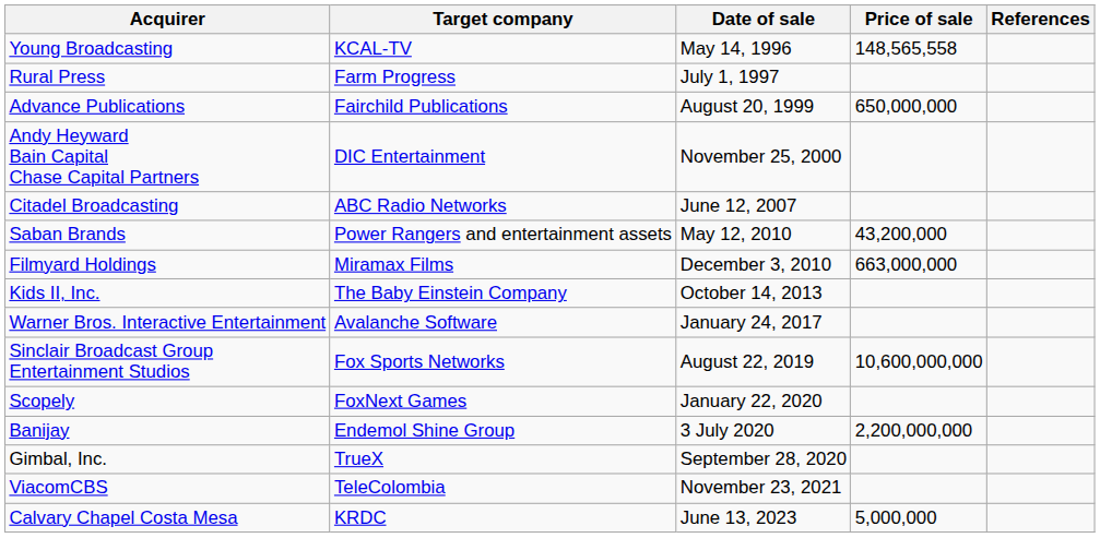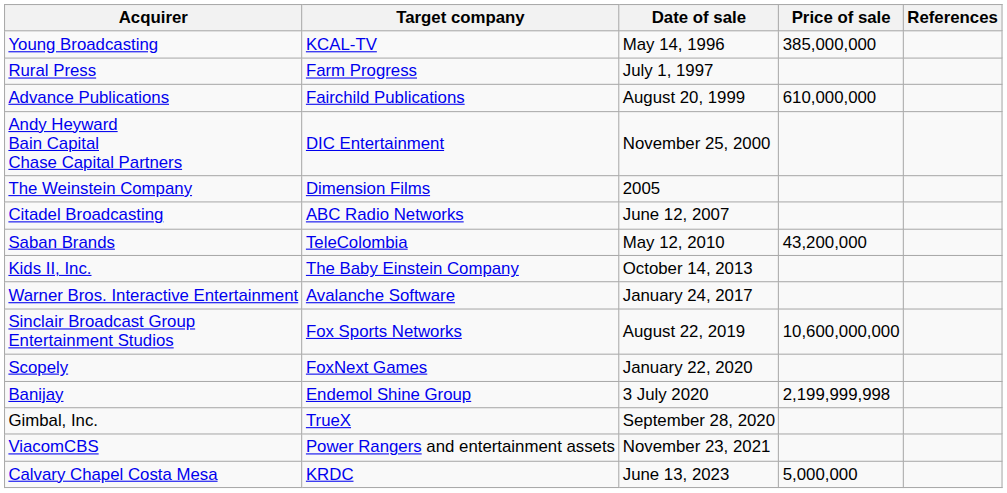Young Broadcasting | Price of sale: 148,565,558 -> 385,000,000
Advance Publications | Price of sale: 650,000,000 -> 610,000,000
+ row: The Weinstein Company | Dimension Films | 2005
Saban Brands | Target company: Power Rangers and entertainment assets -> TeleColombia
- row: Filmyard Holdings | Miramax Films | December 3, 2010 | 663,000,000
Banijay | Price of sale: 2,200,000,000 -> 2,199,999,998
ViacomCBS | Target company: TeleColombia -> Power Rangers and entertainment assets
